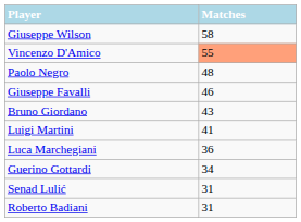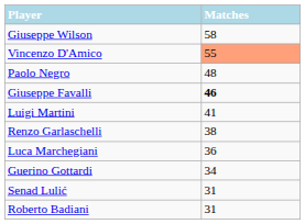Giuseppe Favalli | Matches: normal -> bold
- row: Bruno Giordano | 43
+ row: Renzo Garlaschelli | 38
